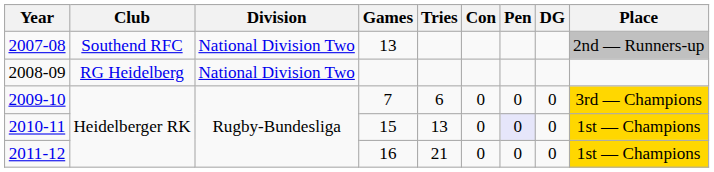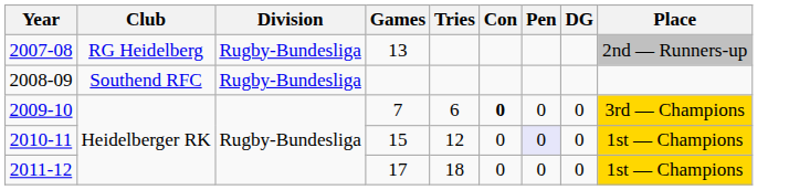2007-08 | Club: Southend RFC -> RG Heidelberg
2007-08 | Division: National Division Two -> Rugby-Bundesliga
2008-09 | Club: RG Heidelberg -> Southend RFC
2008-09 | Division: National Division Two -> Rugby-Bundesliga
2009-10 | Con: normal -> bold
2010-11 | Tries: 13 -> 12
2011-12 | Games: 16 -> 17
2011-12 | Tries: 21 -> 18
